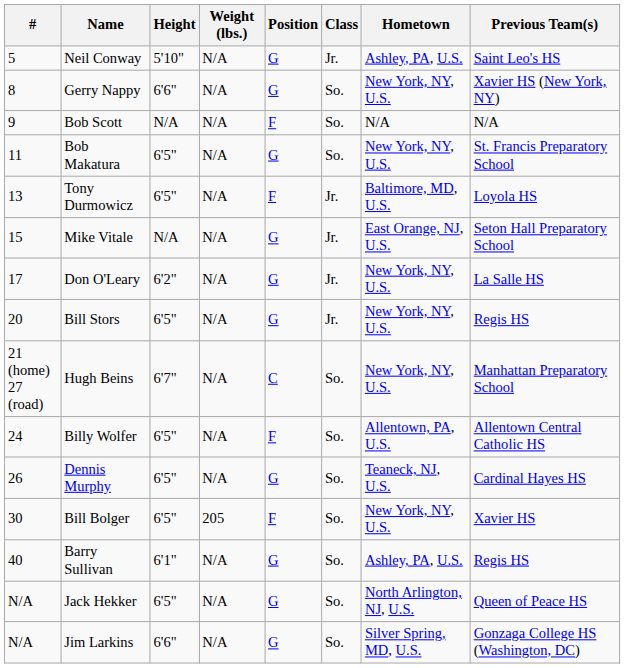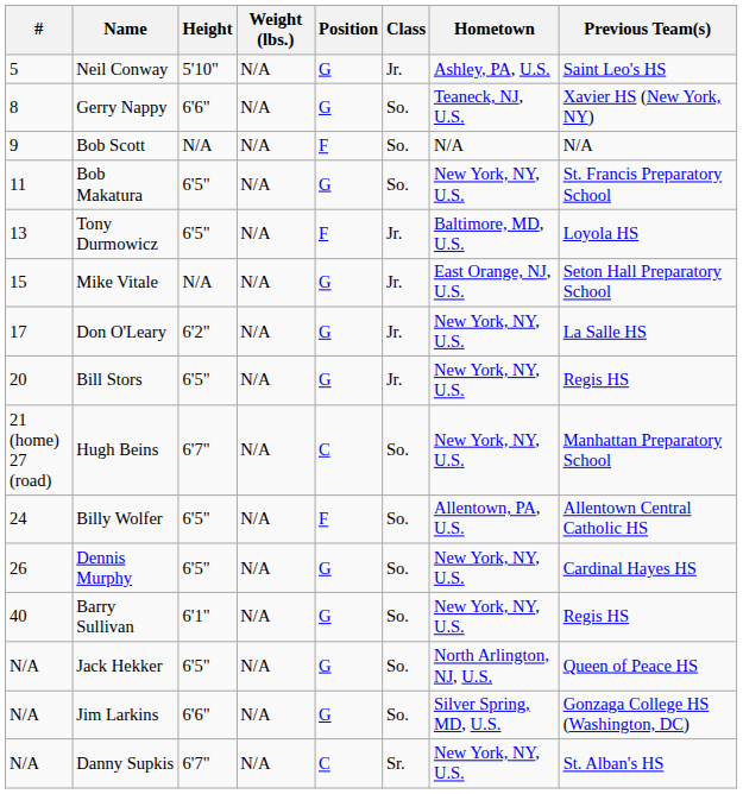Gerry Nappy | Hometown: New York, NY, U.S. -> Teaneck, NJ, U.S.
Dennis Murphy | Hometown: Teaneck, NJ, U.S. -> New York, NY, U.S.
- row: 30 | Bill Bolger | 6'5" | 205 | F | So. | New York, NY, U.S. | Xavier HS
Barry Sullivan | Hometown: Ashley, PA, U.S. -> New York, NY, U.S.
+ row: N/A | Danny Supkis | 6'7" | N/A | C | Sr. | New York, NY, U.S. | St. Alban's HS
